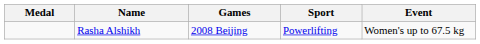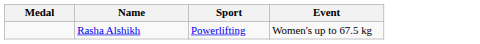- column: Games | 2008 Beijing
